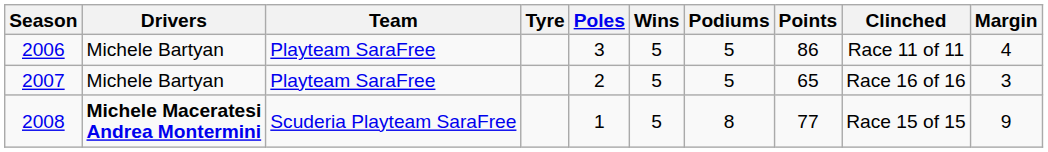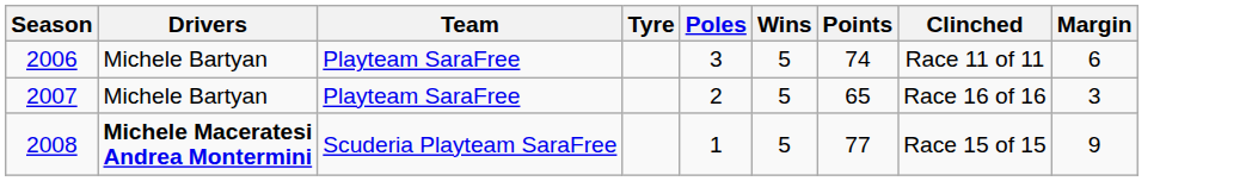- column: Podiums | 5 | 5 | 8
2006 | Points: 86 -> 74
2006 | Margin: 4 -> 6
